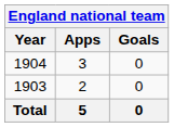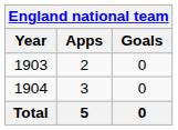rows swapped: 1903 <-> 1904
